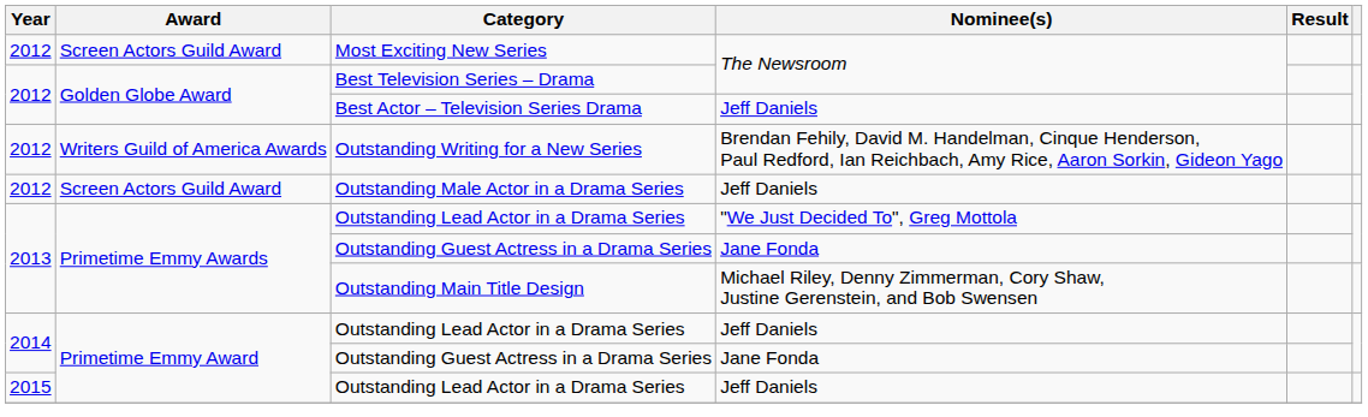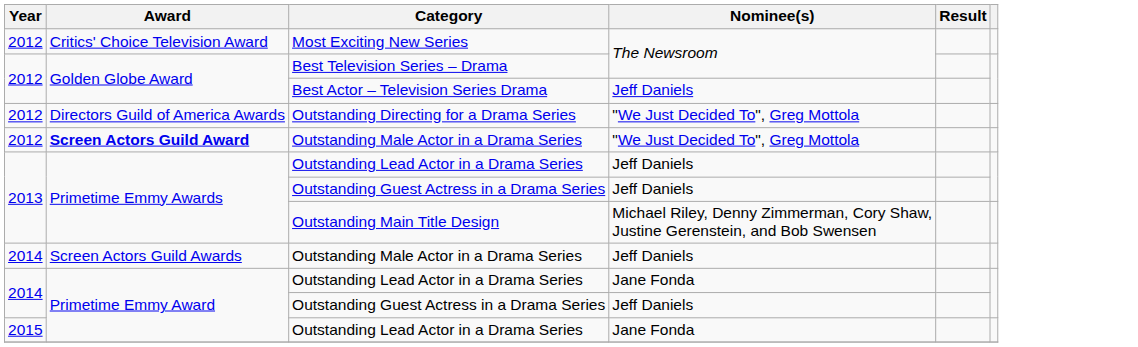Most Exciting New Series | Award: Screen Actors Guild Award -> Critics' Choice Television Award
+ row: 2012 | Directors Guild of America Awards | Outstanding Directing for a Drama Series | "We Just Decided To", Greg Mottola
- row: 2012 | Writers Guild of America Awards | Outstanding Writing for a New Series | Brendan Fehily, David M. Handelman, Cinque Henderson, Paul Redford, Ian Reichbach, Amy Rice, Aaron Sorkin, Gideon Yago
2012 / Outstanding Male Actor in a Drama Series | Award: normal -> bold
2012 / Outstanding Male Actor in a Drama Series | Nominee(s): Jeff Daniels -> "We Just Decided To", Greg Mottola
2013 / Outstanding Lead Actor in a Drama Series | Nominee(s): "We Just Decided To", Greg Mottola -> Jeff Daniels
2013 / Outstanding Guest Actress in a Drama Series | Nominee(s): Jane Fonda -> Jeff Daniels
+ row: 2014 | Screen Actors Guild Awards | Outstanding Male Actor in a Drama Series | Jeff Daniels
2014 / Outstanding Lead Actor in a Drama Series | Nominee(s): Jeff Daniels -> Jane Fonda
2014 / Outstanding Guest Actress in a Drama Series | Nominee(s): Jane Fonda -> Jeff Daniels
2015 / Outstanding Lead Actor in a Drama Series | Nominee(s): Jeff Daniels -> Jane Fonda
